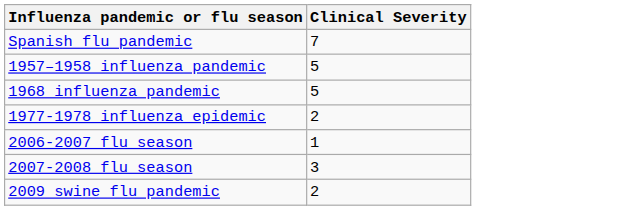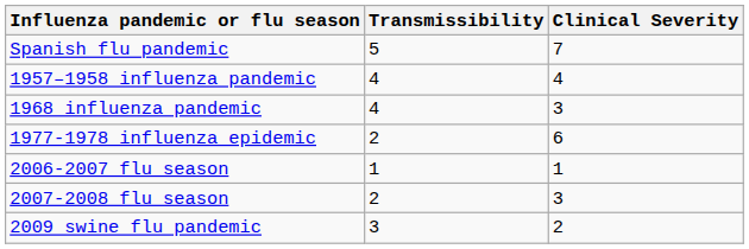+ column: Transmissibility | 5 | 4 | 4 | 2 | 1 | 2 | 3
1957–1958 influenza pandemic | Clinical Severity: 5 -> 4
1968 influenza pandemic | Clinical Severity: 5 -> 3
1977-1978 influenza epidemic | Clinical Severity: 2 -> 6
